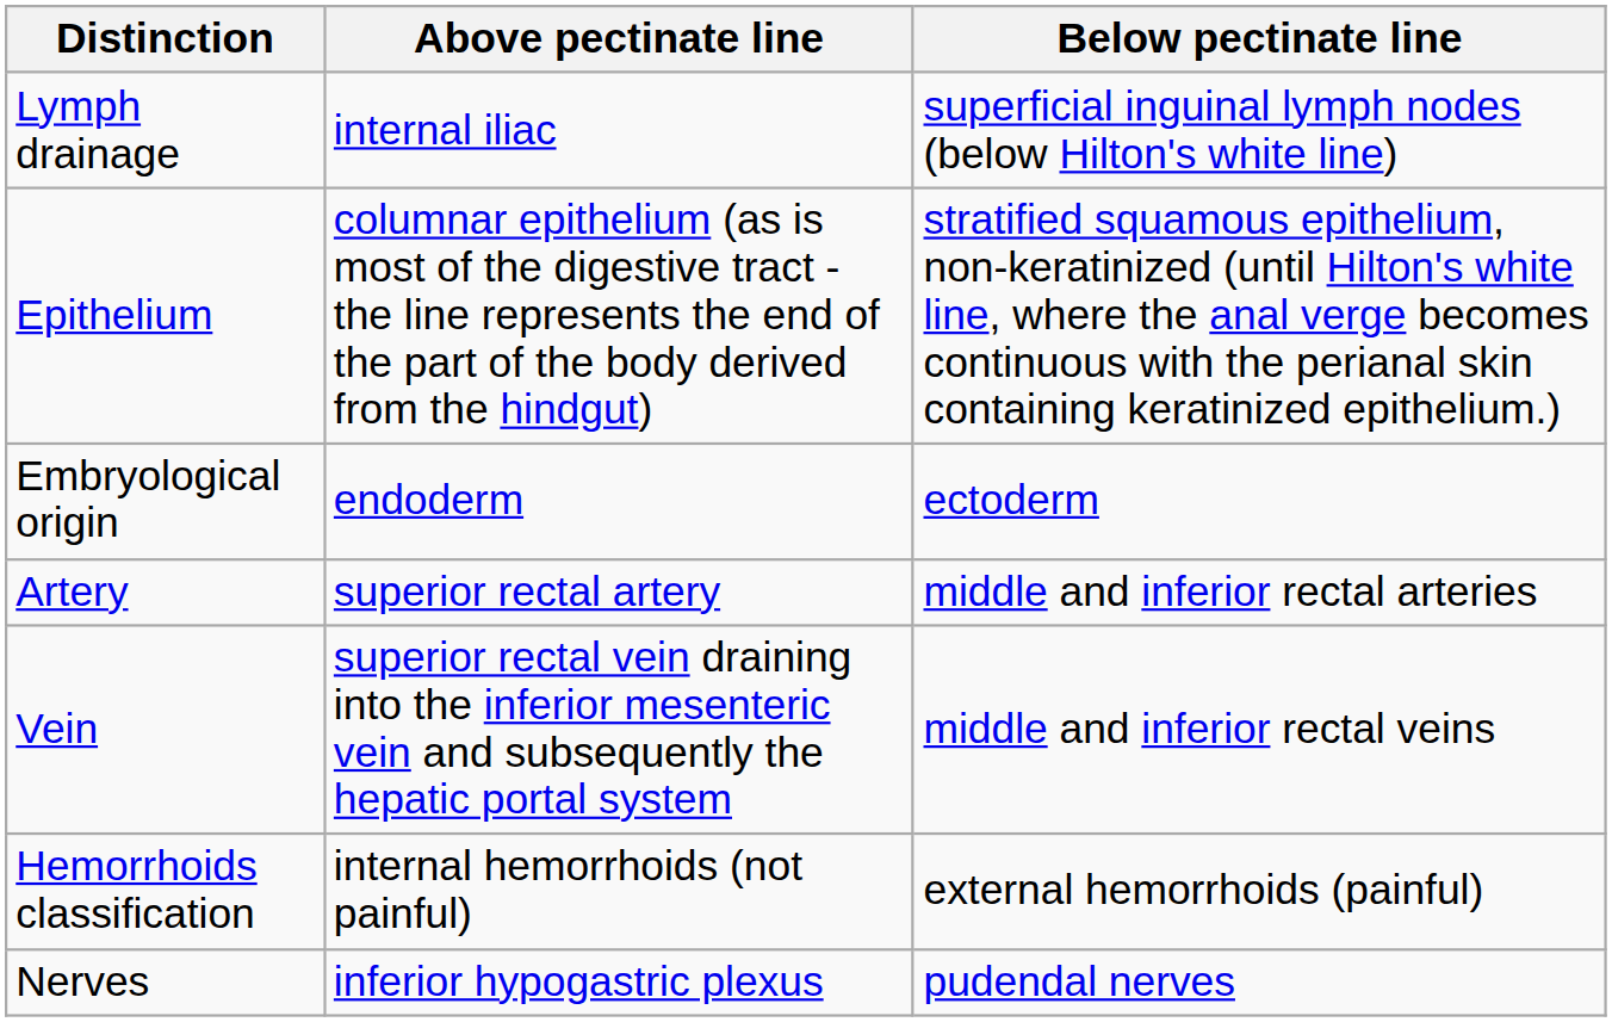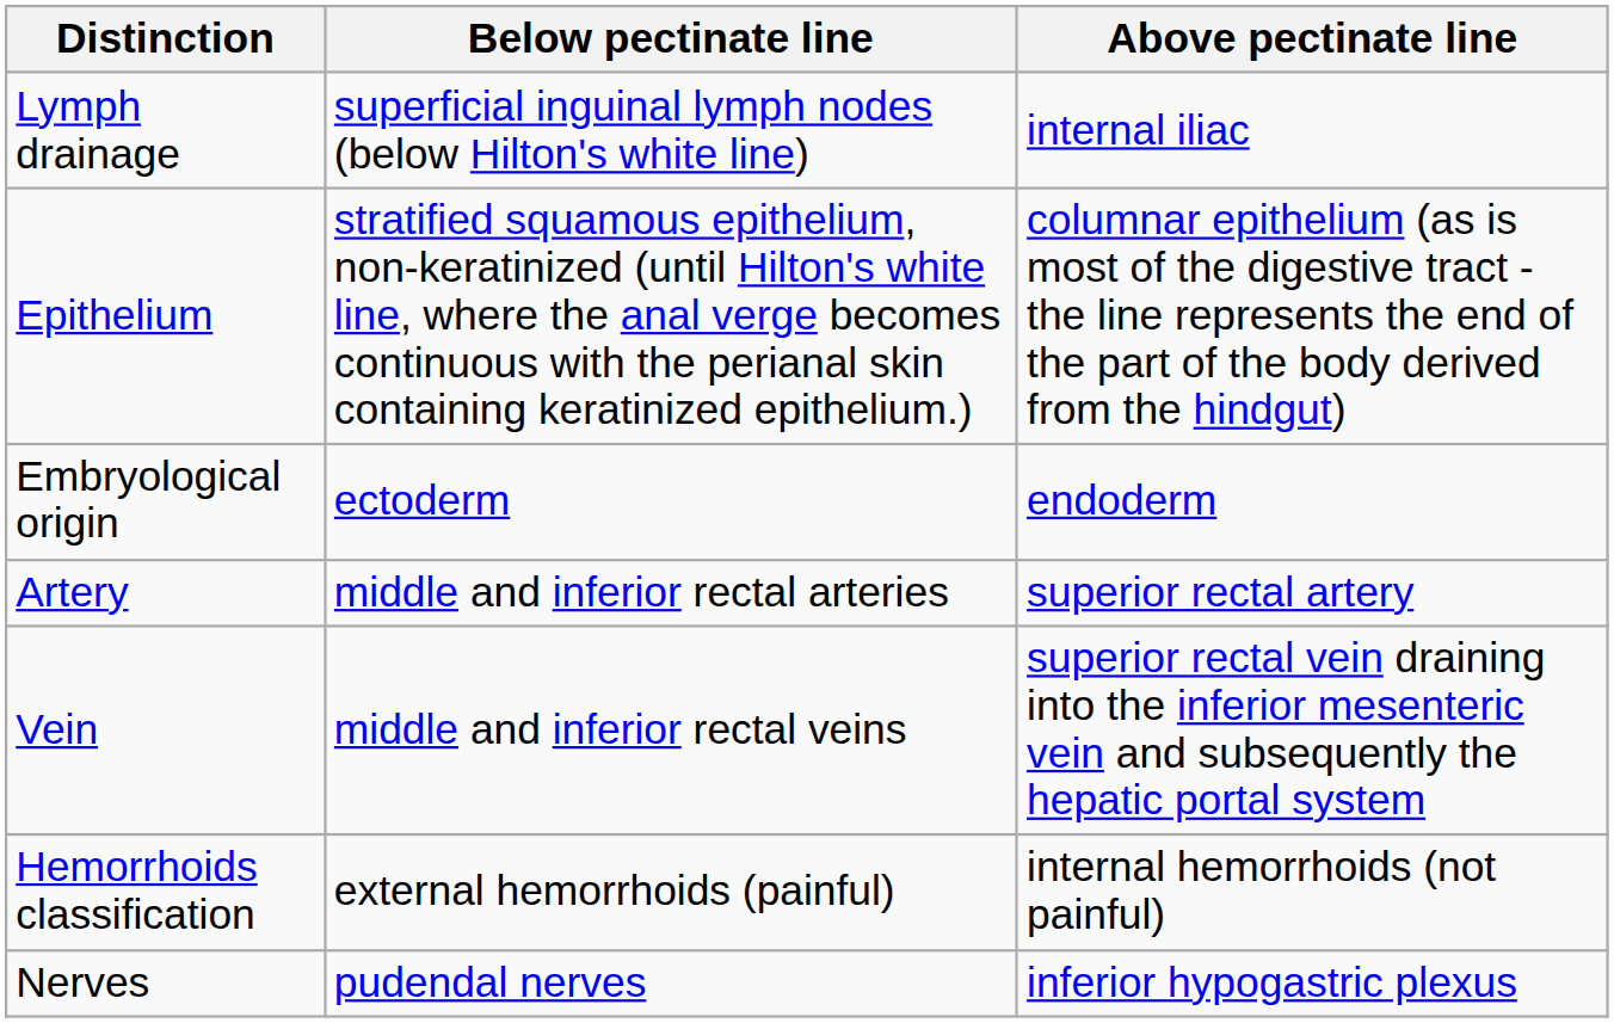columns swapped: Above pectinate line <-> Below pectinate line
